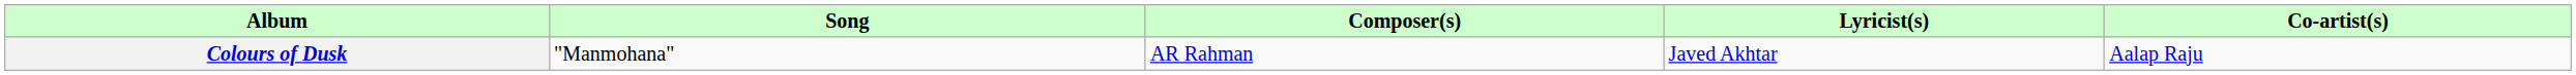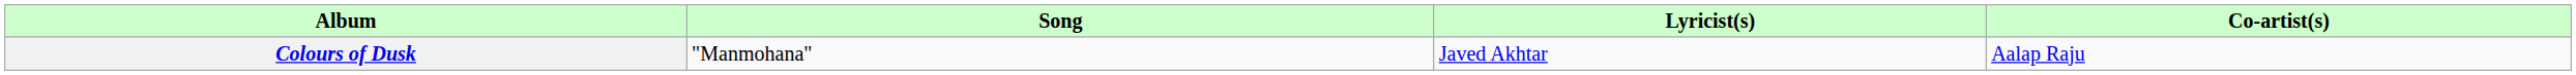- column: Composer(s) | AR Rahman
